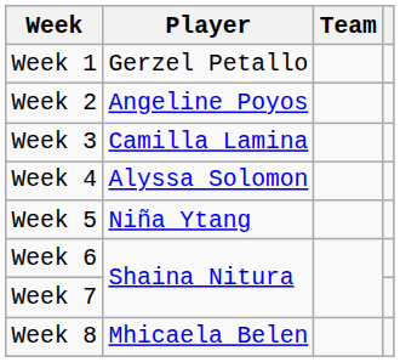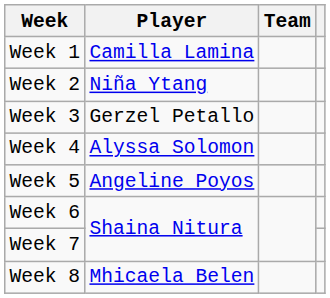Week 1 | Player: Gerzel Petallo -> Camilla Lamina
Week 2 | Player: Angeline Poyos -> Niña Ytang
Week 3 | Player: Camilla Lamina -> Gerzel Petallo
Week 5 | Player: Niña Ytang -> Angeline Poyos
